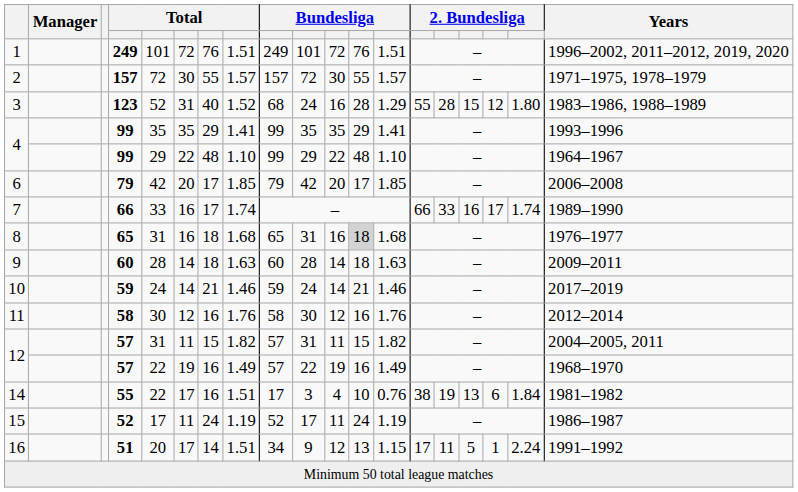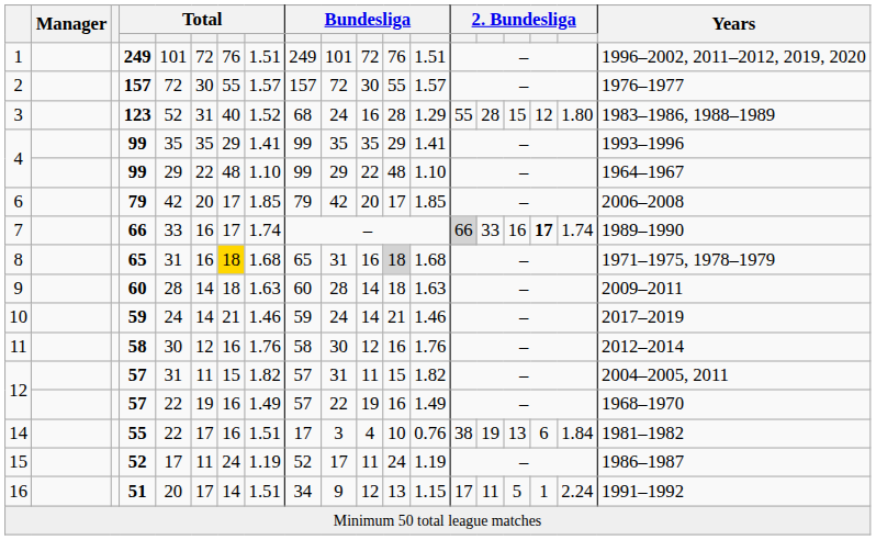2 | Years: 1971–1975, 1978–1979 -> 1976–1977
7 | column 14: no background -> lightgrey background
7 | column 17: normal -> bold
8 | column 7: no background -> gold background
8 | Years: 1976–1977 -> 1971–1975, 1978–1979
